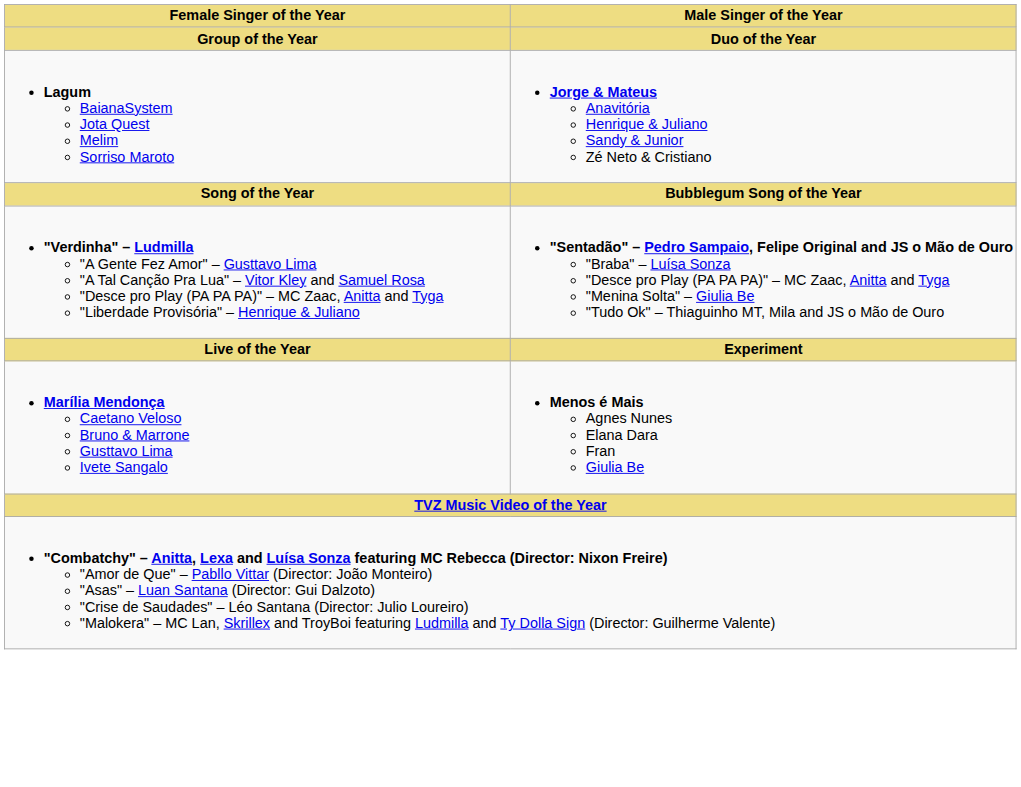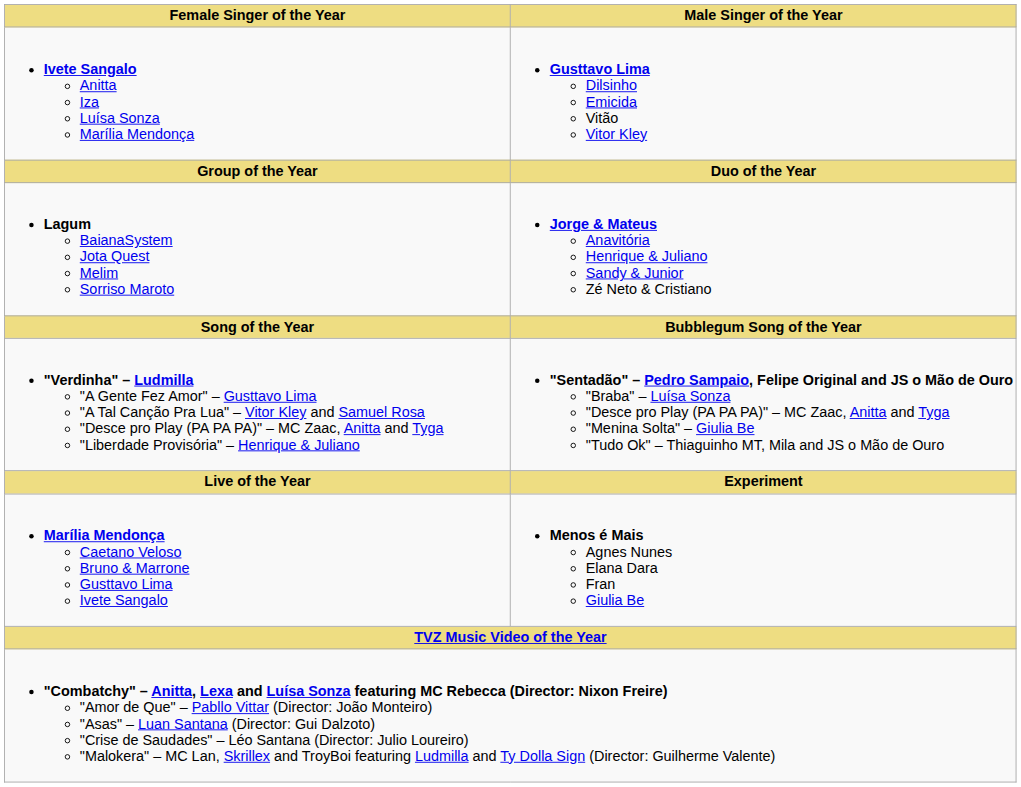+ row: Ivete Sangalo Anitta Iza Luísa Sonza Marília Mendonça | Gusttavo Lima Dilsinho Emicida Vitão Vitor Kley
